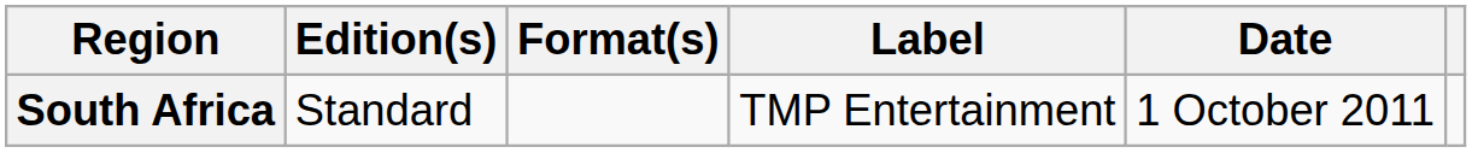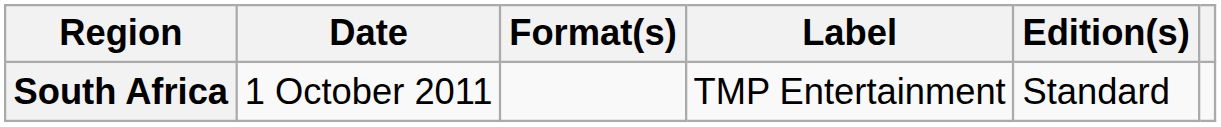columns swapped: Date <-> Edition(s)
